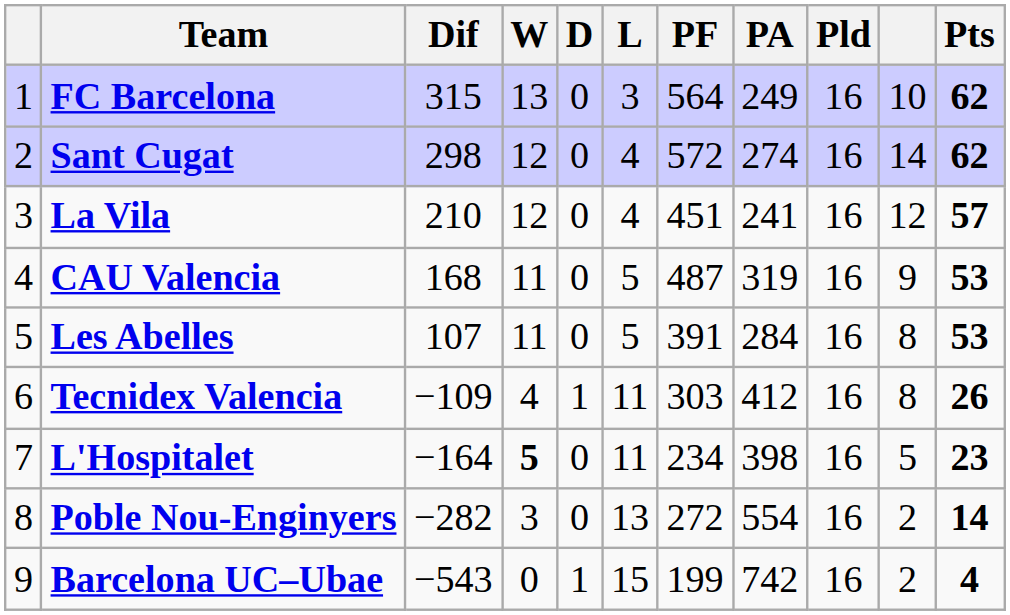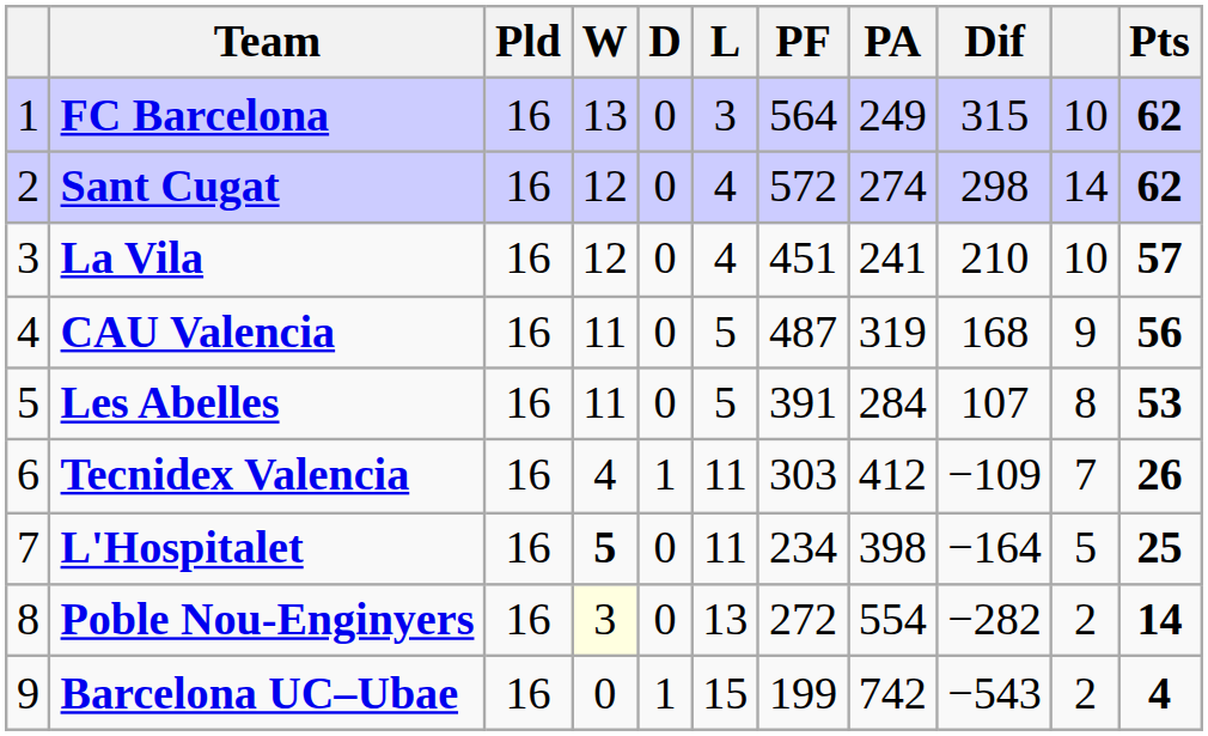columns swapped: Pld <-> Dif
La Vila | column 10: 12 -> 10
CAU Valencia | Pts: 53 -> 56
Tecnidex Valencia | column 10: 8 -> 7
L'Hospitalet | Pts: 23 -> 25
Poble Nou-Enginyers | W: no background -> lightyellow background
